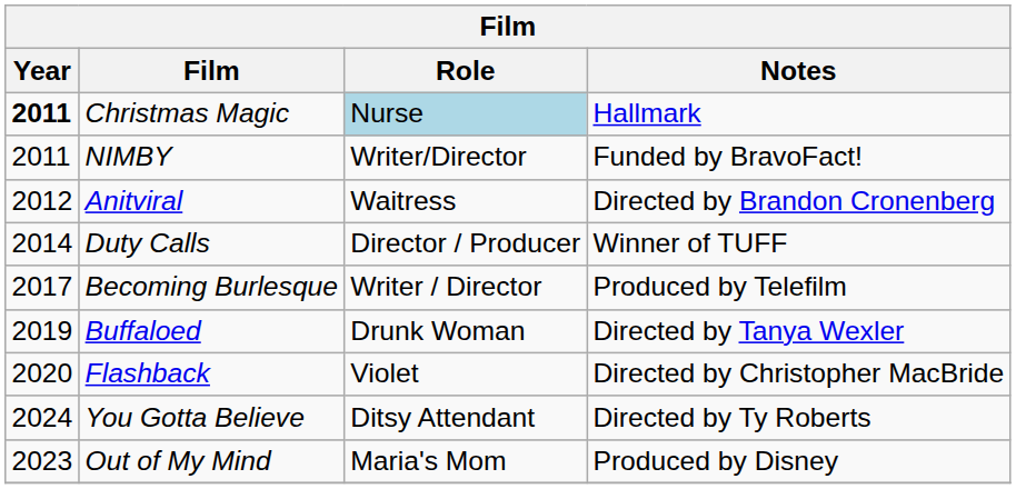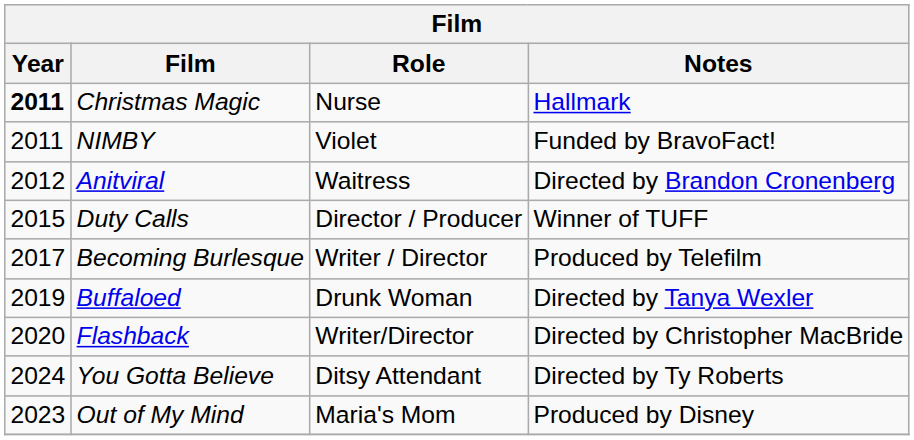Christmas Magic | Role: lightblue background -> no background
NIMBY | Role: Writer/Director -> Violet
Duty Calls | Year: 2014 -> 2015
Flashback | Role: Violet -> Writer/Director
